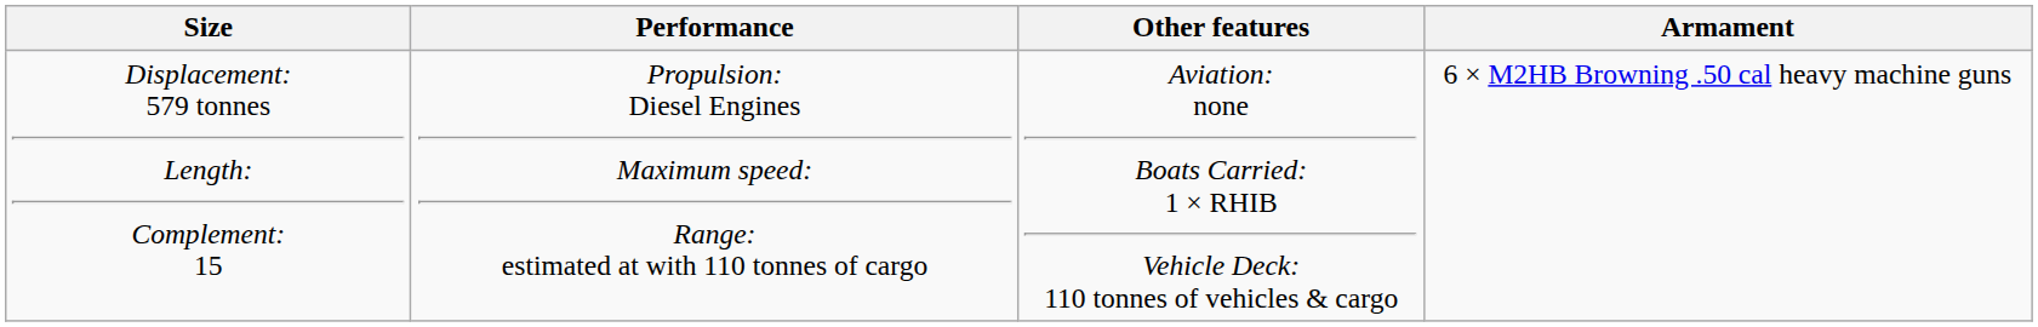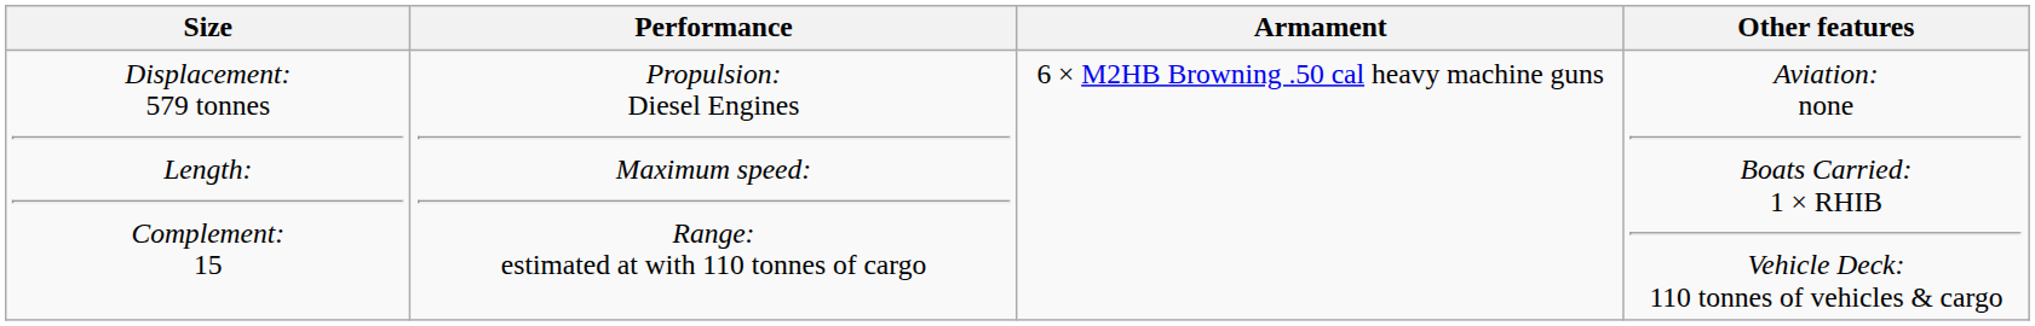columns swapped: Armament <-> Other features
